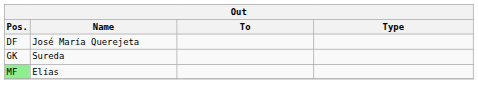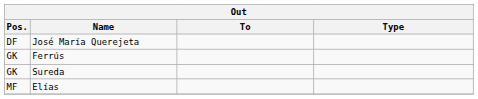+ row: GK | Ferrús
Elías | Pos.: lightgreen background -> no background
